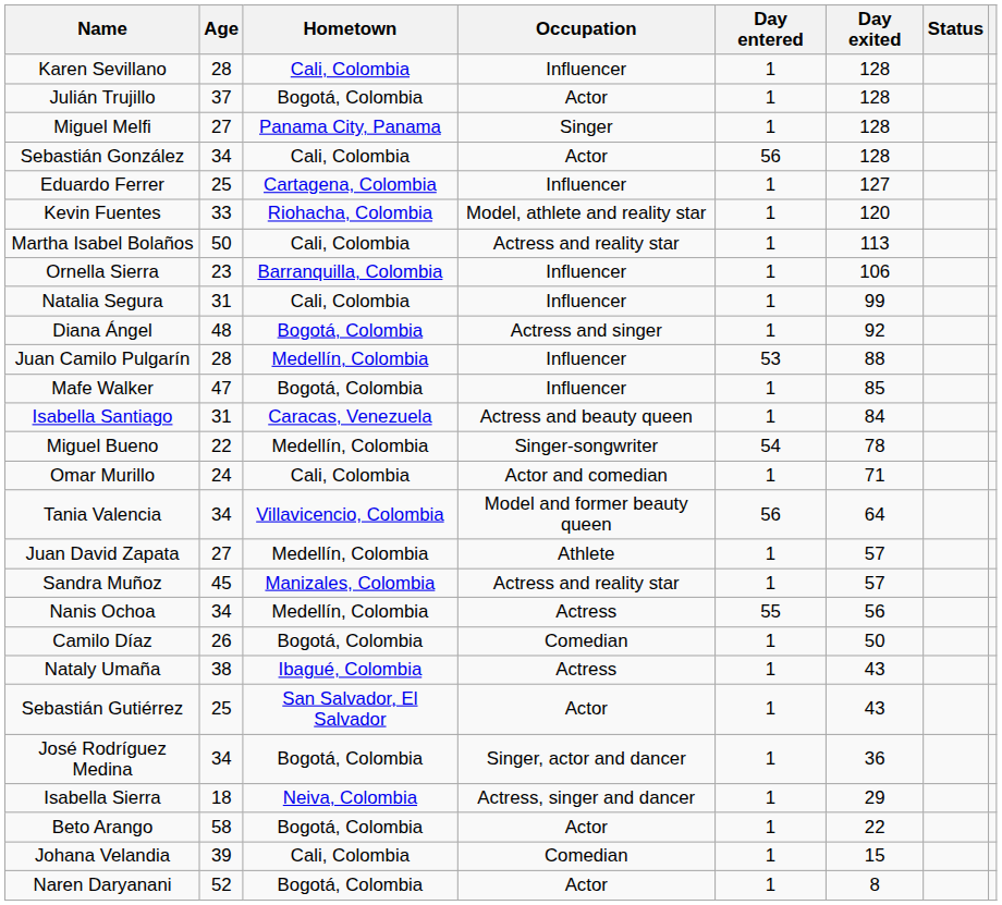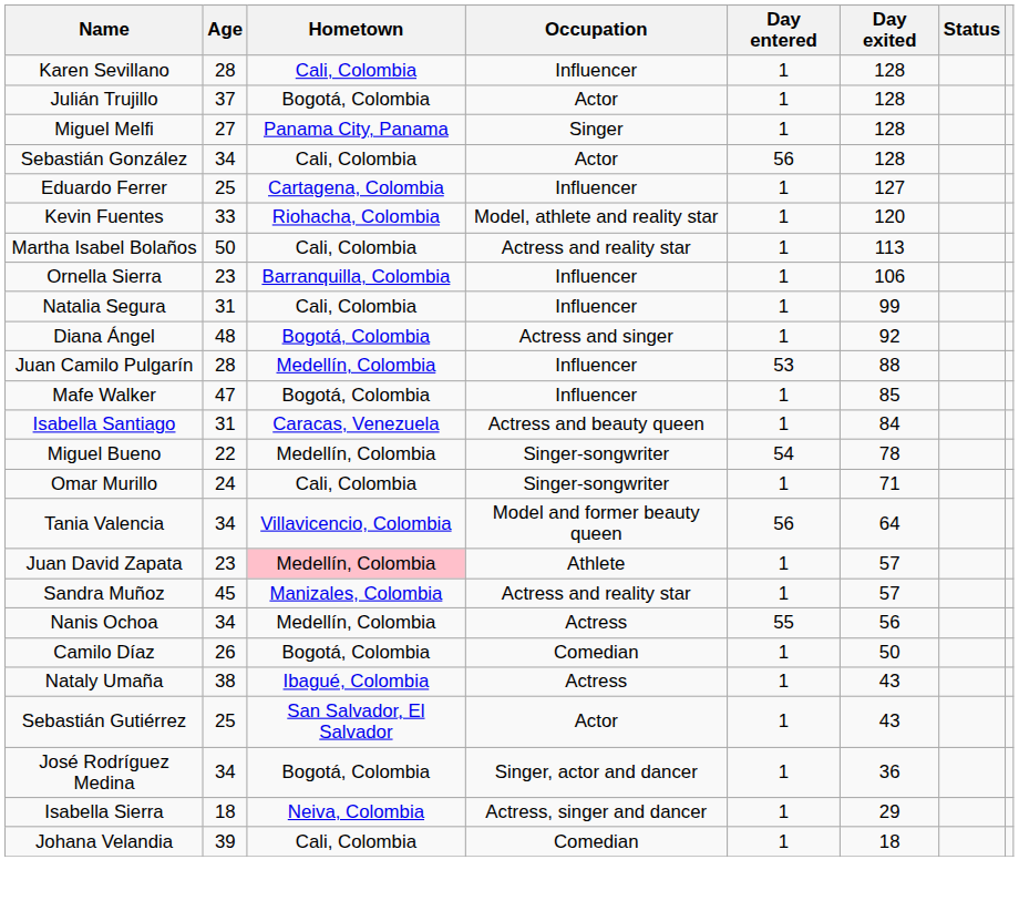Omar Murillo | Occupation: Actor and comedian -> Singer-songwriter
Juan David Zapata | Age: 27 -> 23
Juan David Zapata | Hometown: no background -> pink background
- row: Beto Arango | 58 | Bogotá, Colombia | Actor | 1 | 22
Johana Velandia | Day exited: 15 -> 18
- row: Naren Daryanani | 52 | Bogotá, Colombia | Actor | 1 | 8
